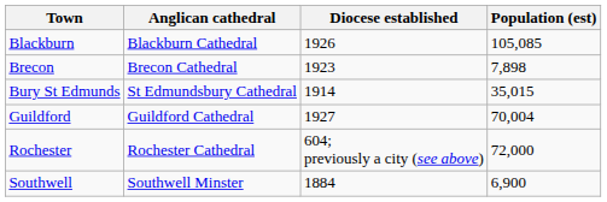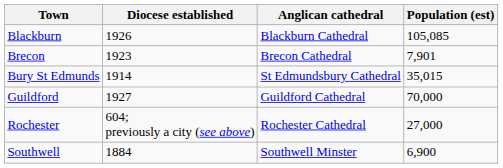columns swapped: Anglican cathedral <-> Diocese established
Brecon | Population (est): 7,898 -> 7,901
Guildford | Population (est): 70,004 -> 70,000
Rochester | Population (est): 72,000 -> 27,000
